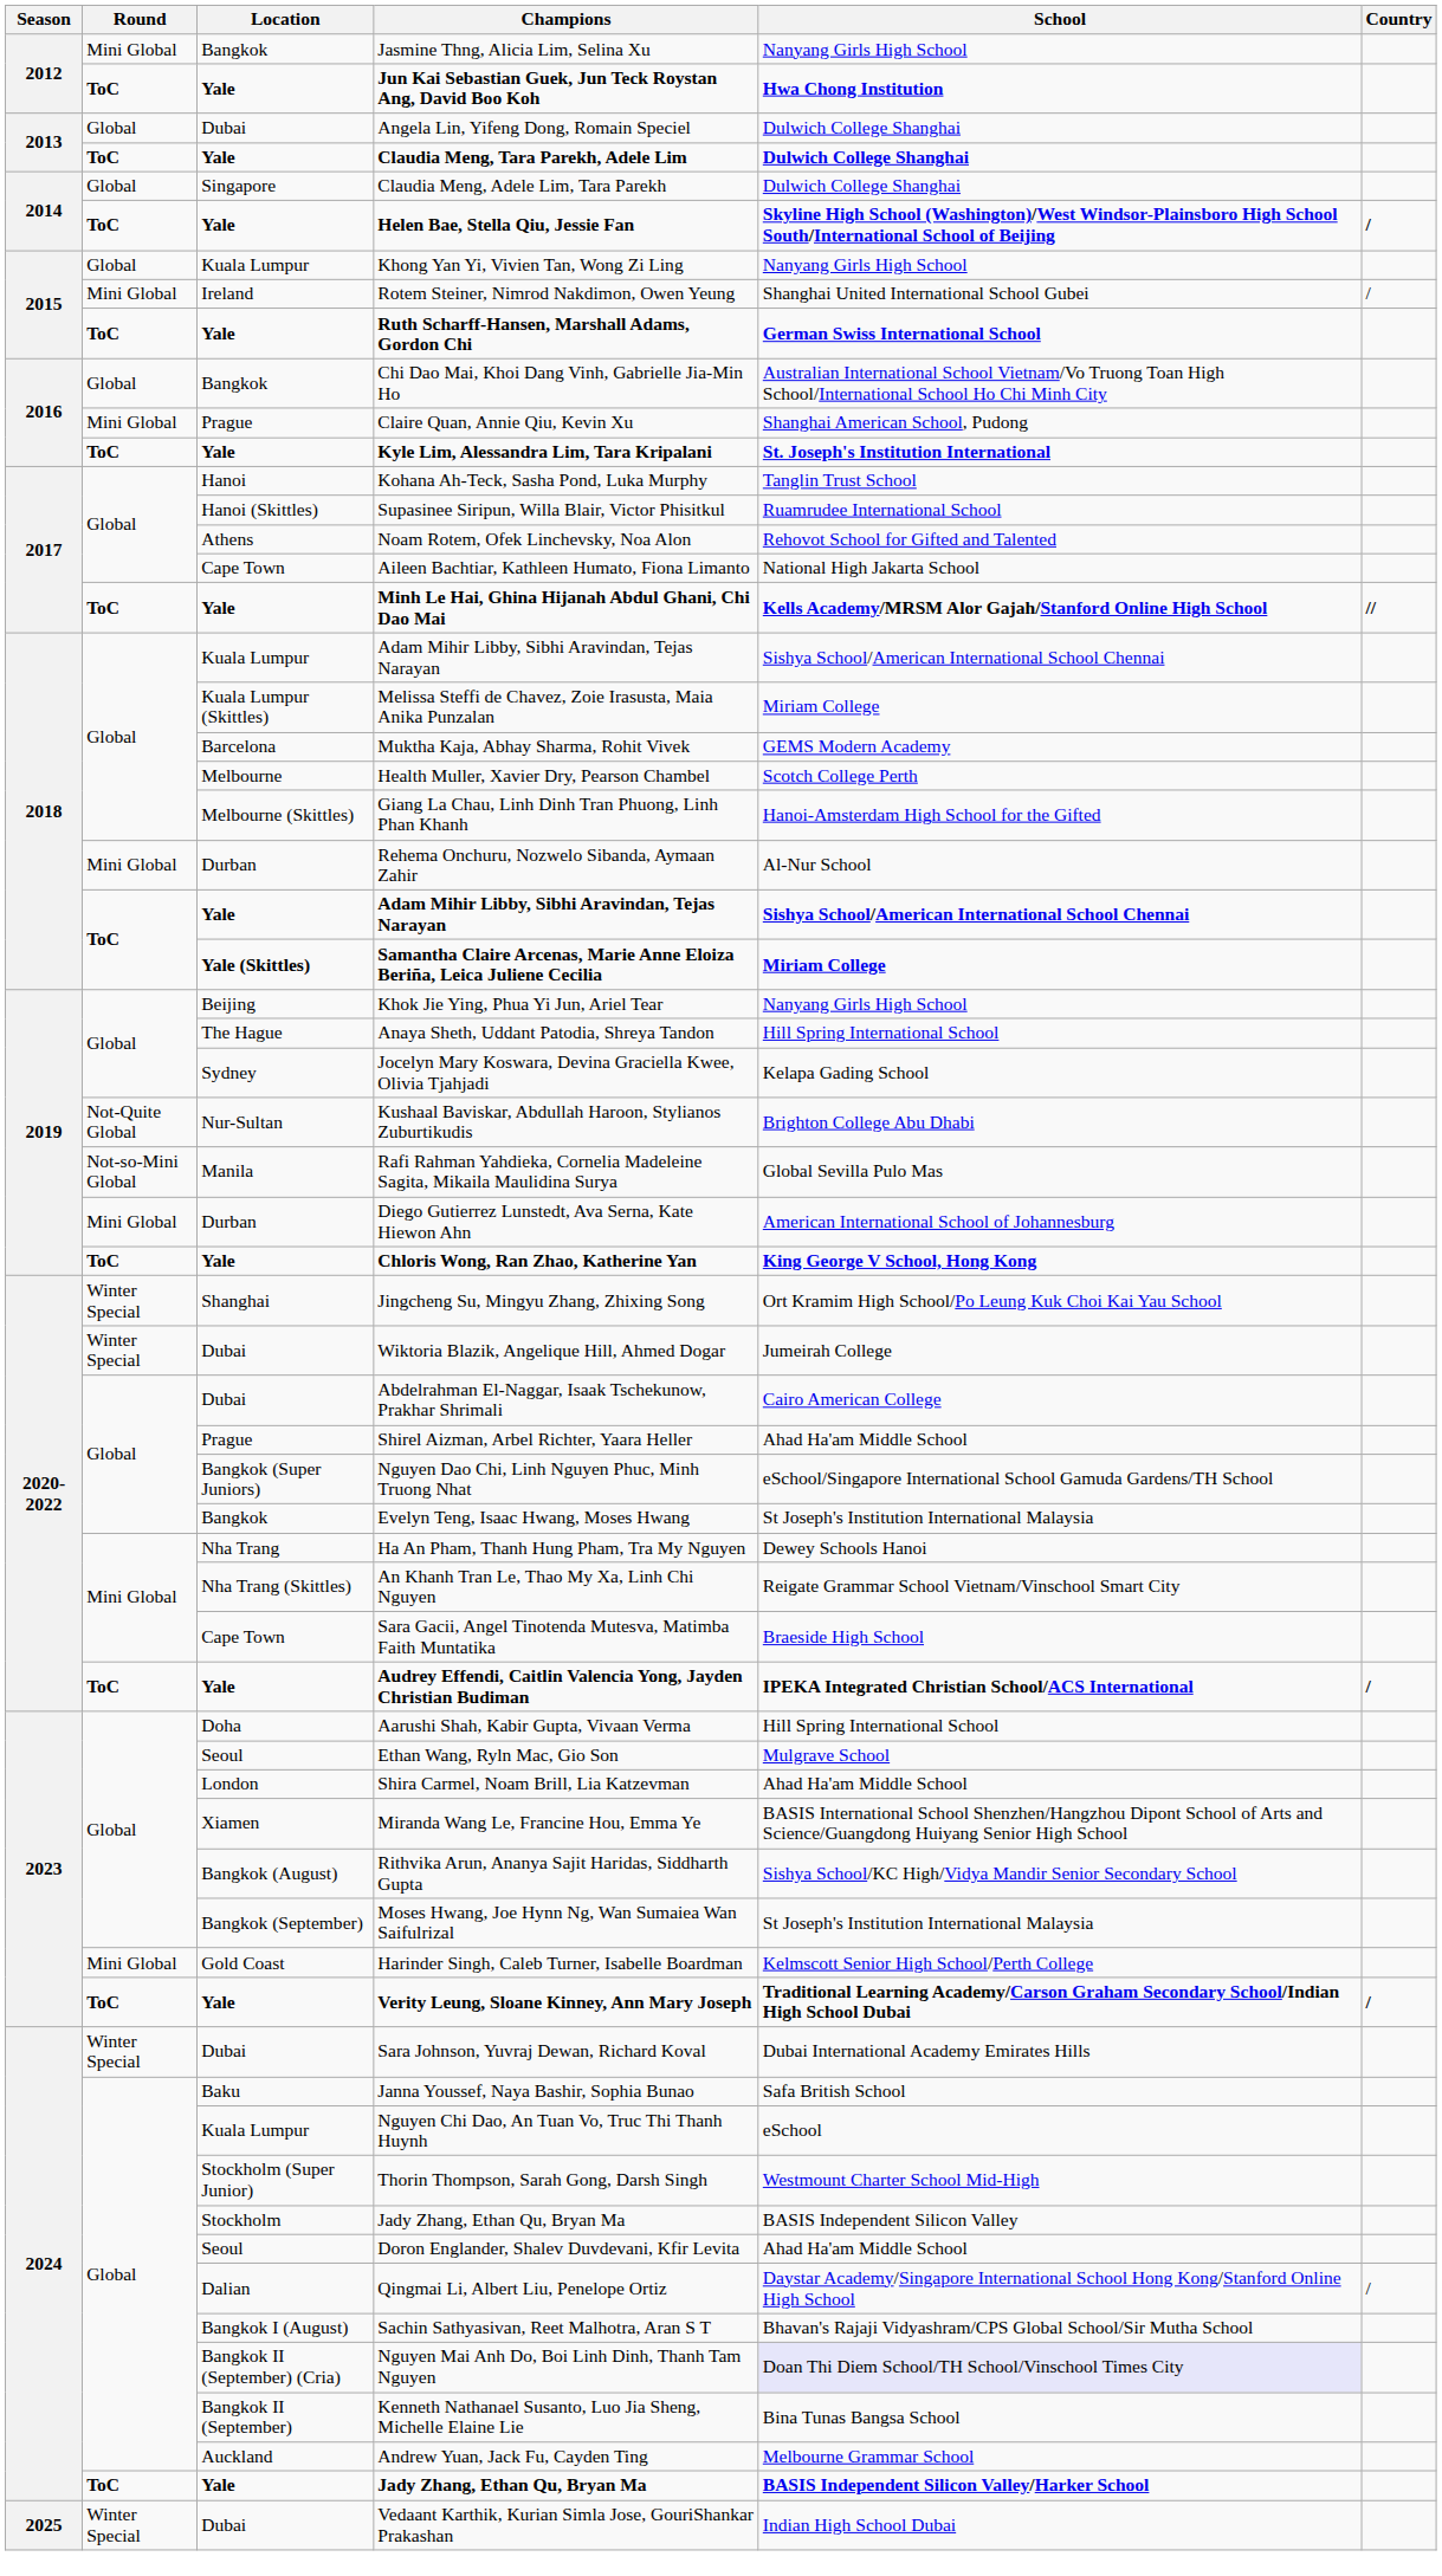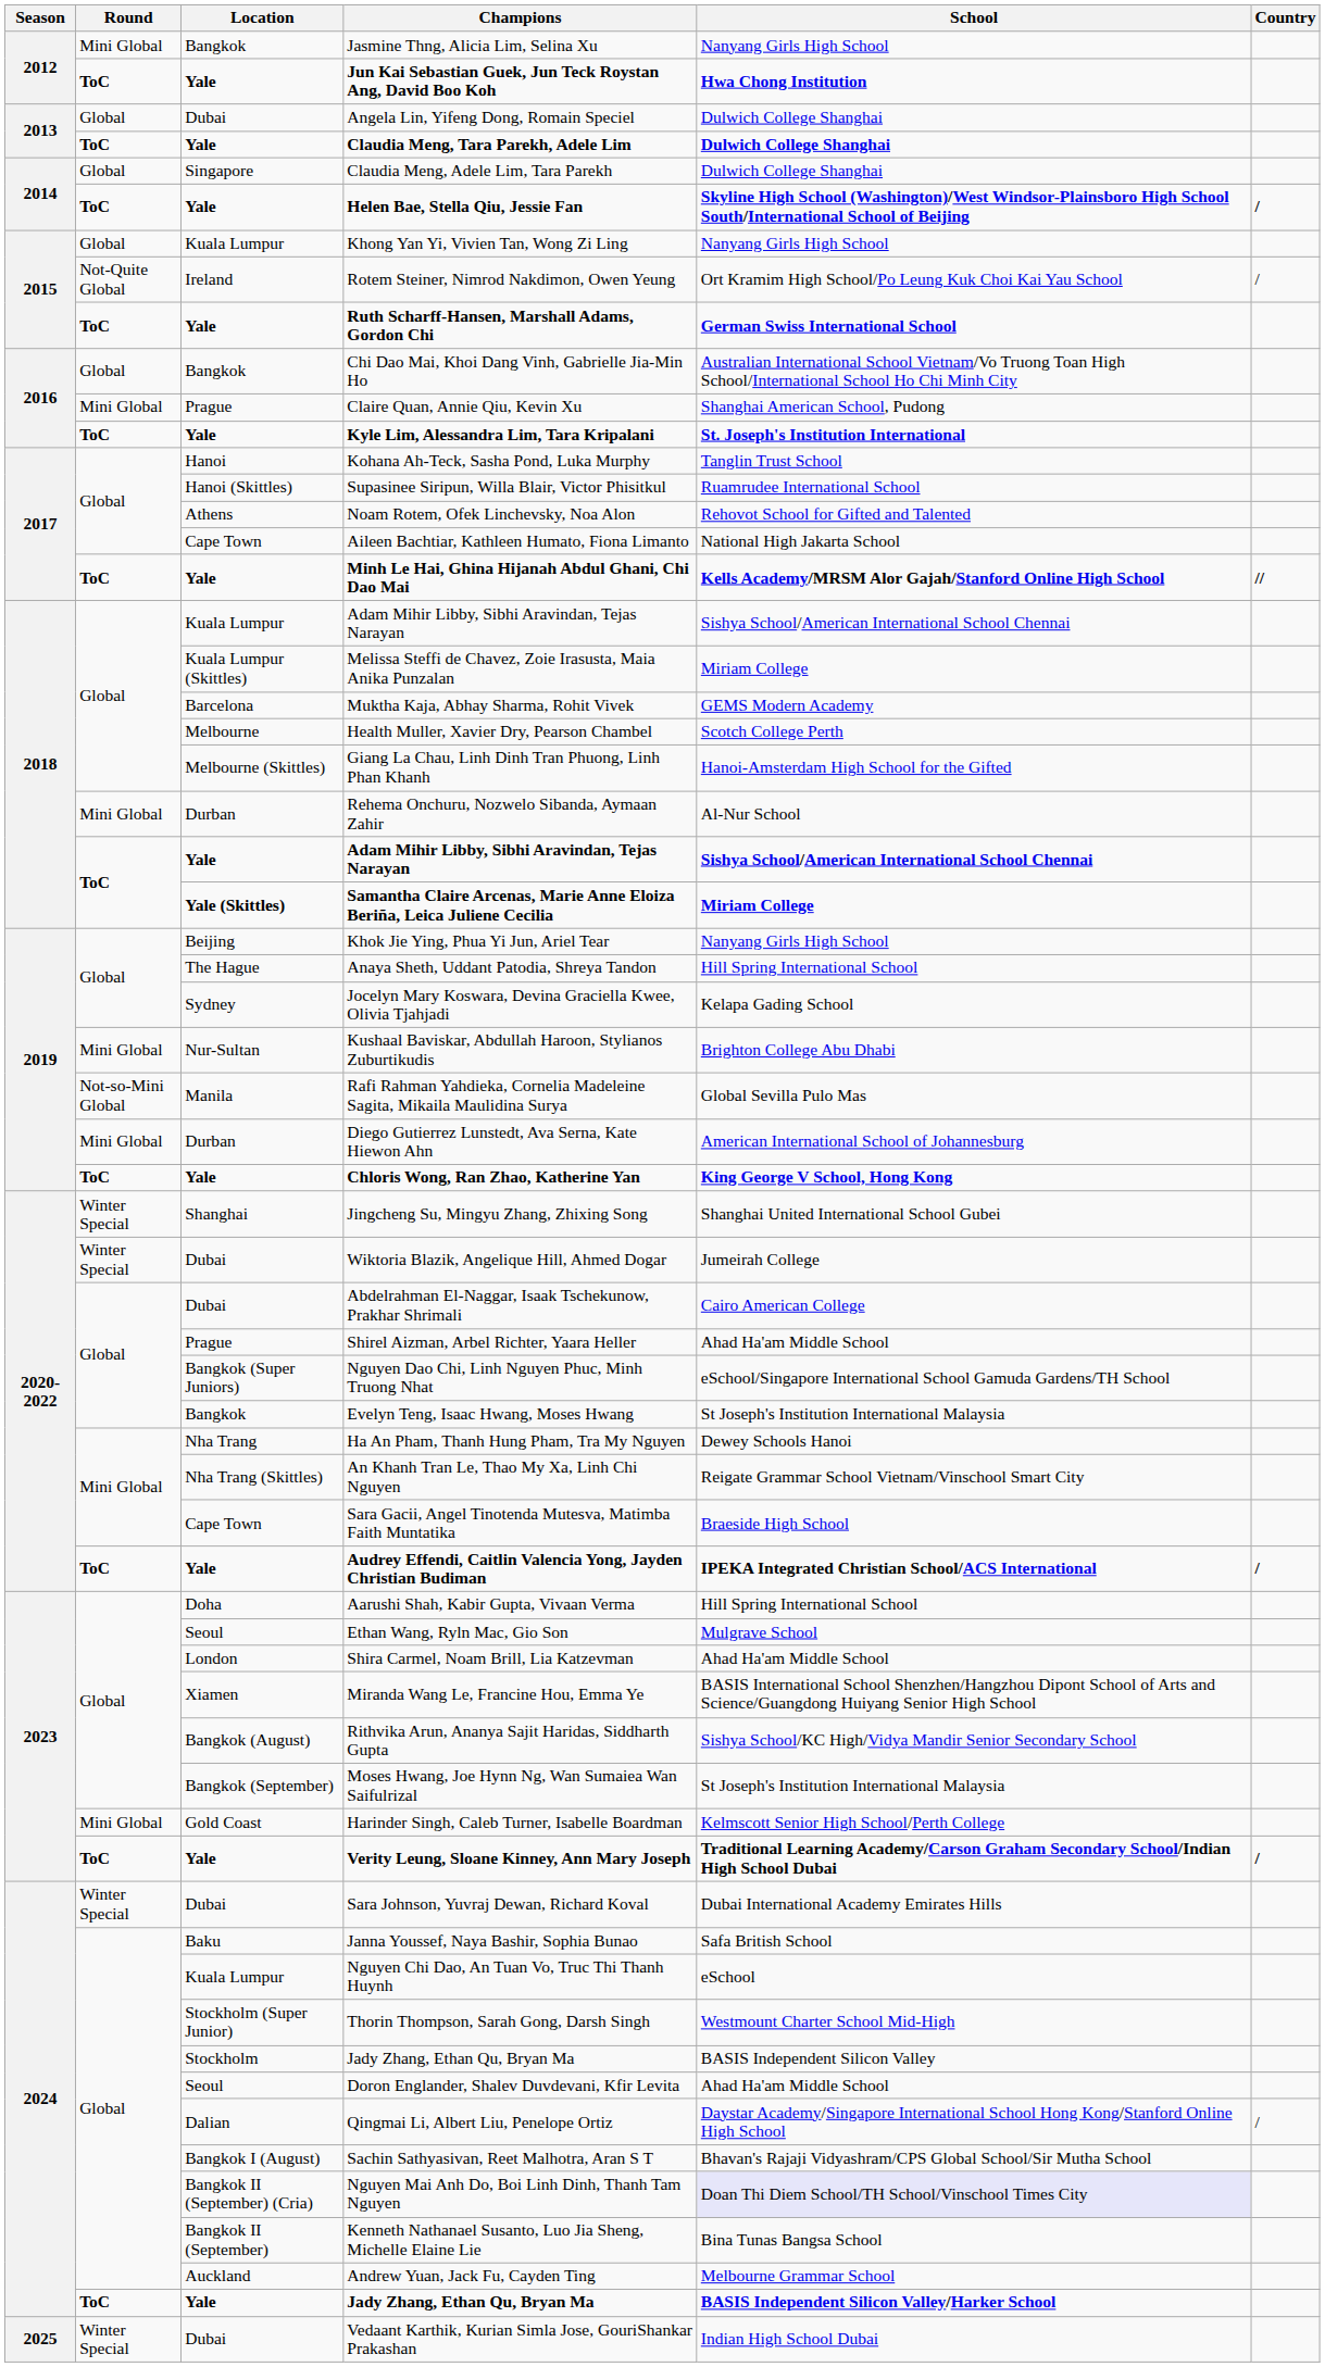Rotem Steiner, Nimrod Nakdimon, Owen Yeung | Round: Mini Global -> Not-Quite Global
Rotem Steiner, Nimrod Nakdimon, Owen Yeung | School: Shanghai United International School Gubei -> Ort Kramim High School/Po Leung Kuk Choi Kai Yau School
Kushaal Baviskar, Abdullah Haroon, Stylianos Zuburtikudis | Round: Not-Quite Global -> Mini Global
Jingcheng Su, Mingyu Zhang, Zhixing Song | School: Ort Kramim High School/Po Leung Kuk Choi Kai Yau School -> Shanghai United International School Gubei
